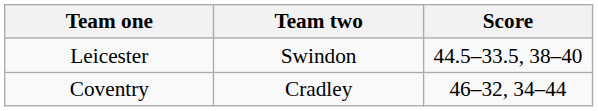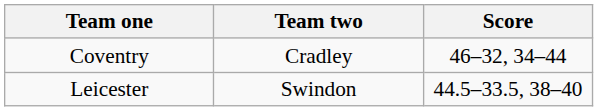rows swapped: Leicester <-> Coventry
